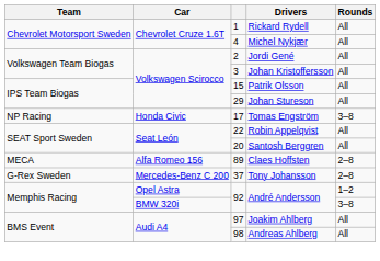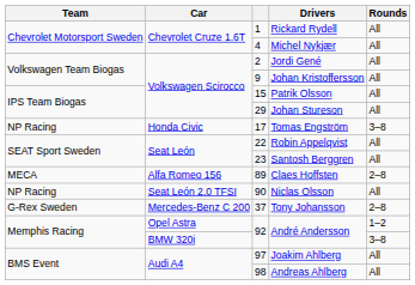Johan Kristoffersson | column 3: 3 -> 9
Santosh Berggren | column 3: 20 -> 23
+ row: NP Racing | Seat León 2.0 TFSI | 90 | Niclas Olsson | All
